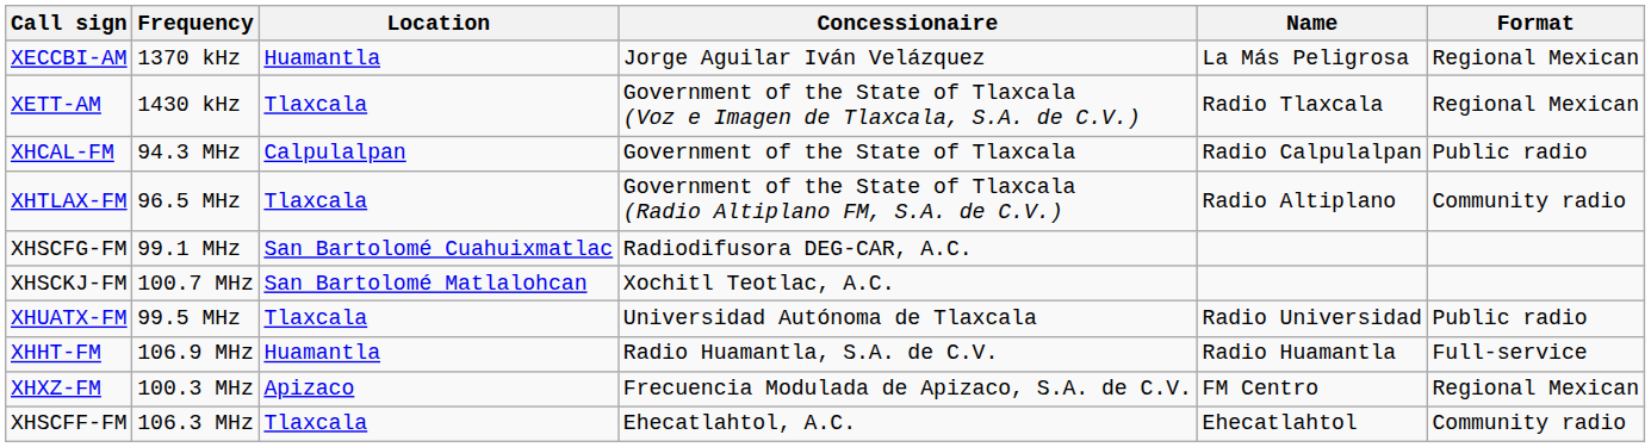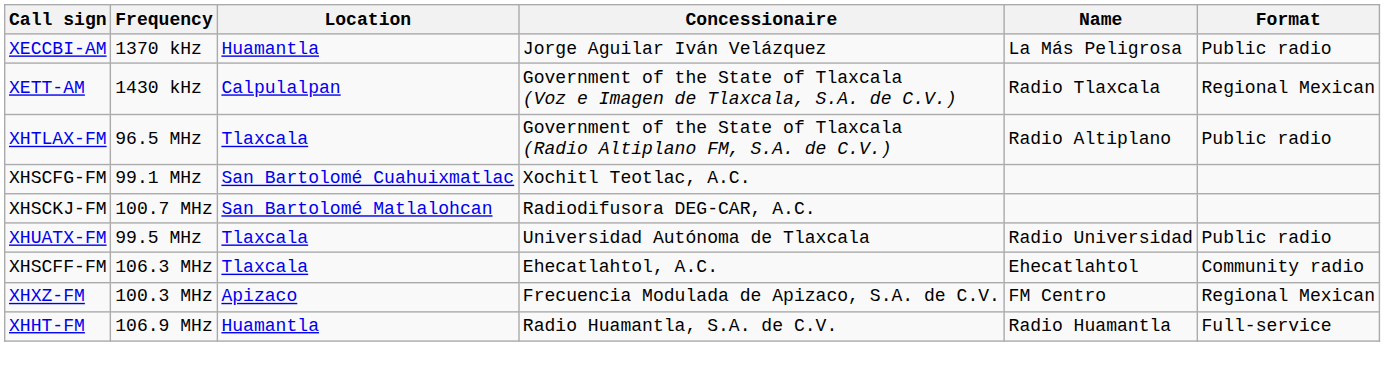XECCBI-AM | Format: Regional Mexican -> Public radio
XETT-AM | Location: Tlaxcala -> Calpulalpan
- row: XHCAL-FM | 94.3 MHz | Calpulalpan | Government of the State of Tlaxcala | Radio Calpulalpan | Public radio
XHTLAX-FM | Format: Community radio -> Public radio
XHSCFG-FM | Concessionaire: Radiodifusora DEG-CAR, A.C. -> Xochitl Teotlac, A.C.
XHSCKJ-FM | Concessionaire: Xochitl Teotlac, A.C. -> Radiodifusora DEG-CAR, A.C.
rows swapped: XHSCFF-FM <-> XHHT-FM
